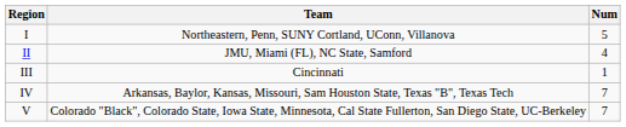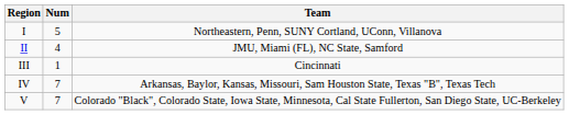columns swapped: Num <-> Team
